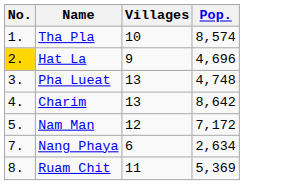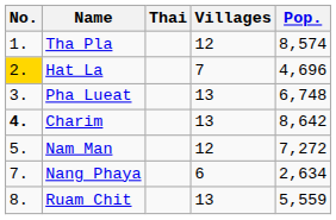+ column: Thai
Tha Pla | Villages: 10 -> 12
Hat La | Villages: 9 -> 7
Pha Lueat | Pop.: 4,748 -> 6,748
Charim | No.: normal -> bold
Nam Man | Pop.: 7,172 -> 7,272
Ruam Chit | Villages: 11 -> 13
Ruam Chit | Pop.: 5,369 -> 5,559
